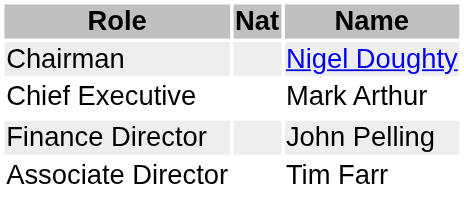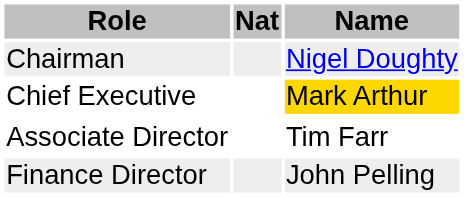Chief Executive | Name: no background -> gold background
rows swapped: Finance Director <-> Associate Director
